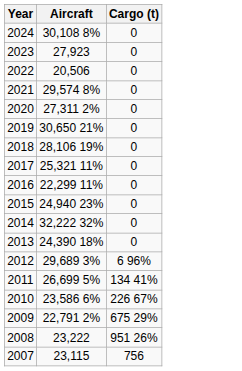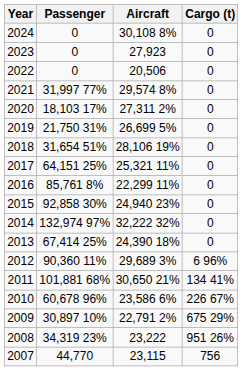+ column: Passenger | 0 | 0 | 0 | 31,997 77% | 18,103 17% | 21,750 31% | 31,654 51% | 64,151 25% | 85,761 8% | 92,858 30% | 132,974 97% | 67,414 25% | 90,360 11% | 101,881 68% | 60,678 96% | 30,897 10% | 34,319 23% | 44,770
2019 | Aircraft: 30,650 21% -> 26,699 5%
2011 | Aircraft: 26,699 5% -> 30,650 21%
